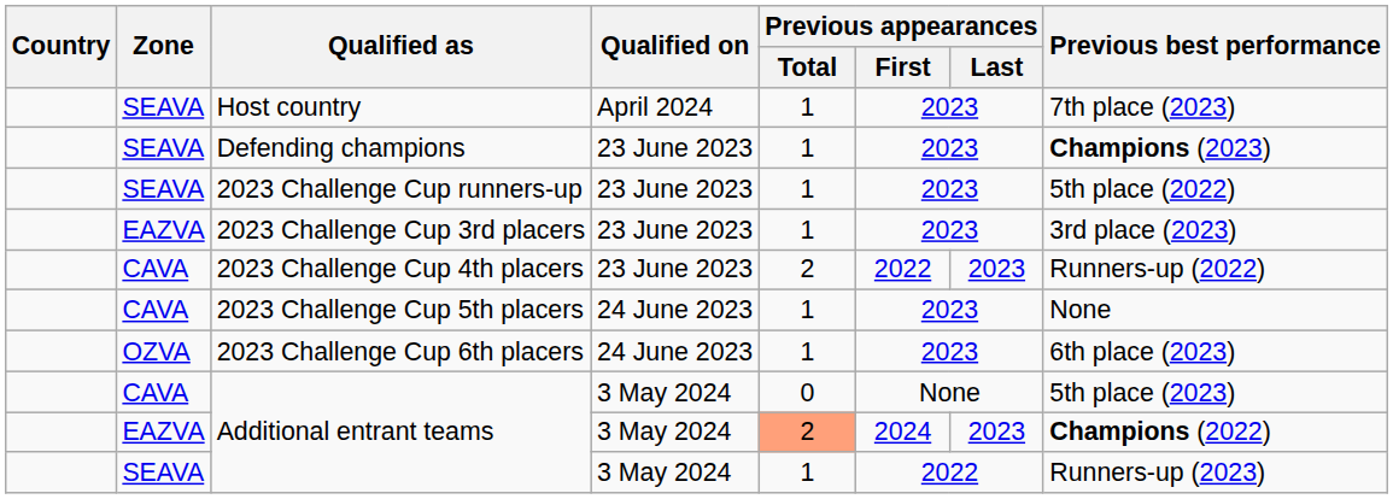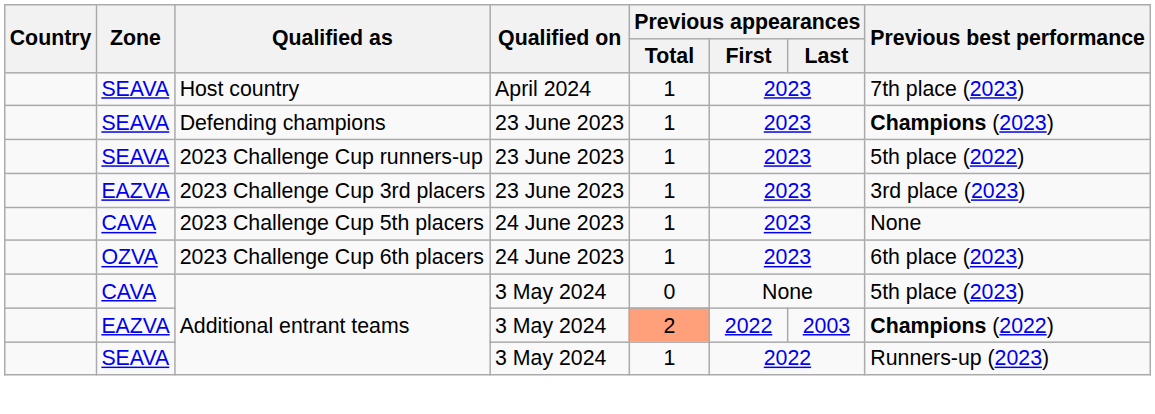- row: CAVA | 2023 Challenge Cup 4th placers | 23 June 2023 | 2 | 2022 | 2023 | Runners-up (2022)
EAZVA / Additional entrant teams | Previous appearances / First: 2024 -> 2022
EAZVA / Additional entrant teams | Previous appearances / Last: 2023 -> 2003
